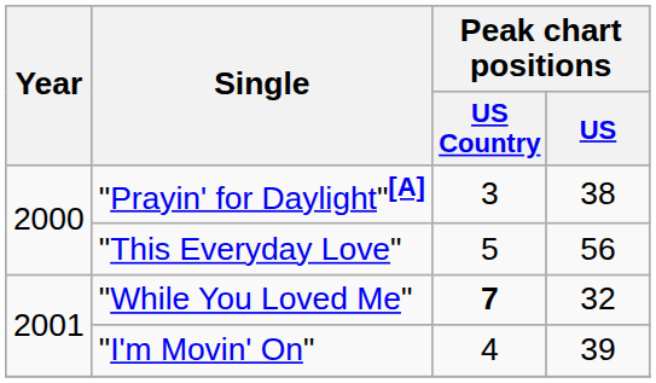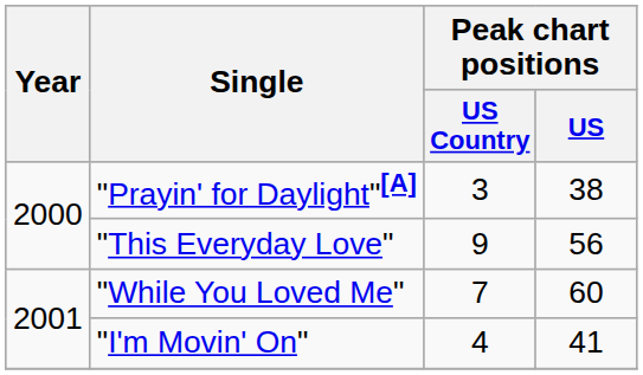"This Everyday Love" | Peak chart positions / US Country: 5 -> 9
"While You Loved Me" | Peak chart positions / US Country: bold -> normal
"While You Loved Me" | Peak chart positions / US: 32 -> 60
"I'm Movin' On" | Peak chart positions / US: 39 -> 41
